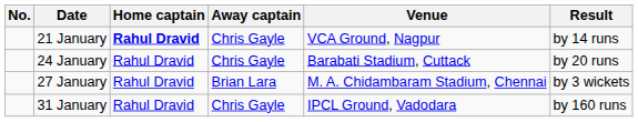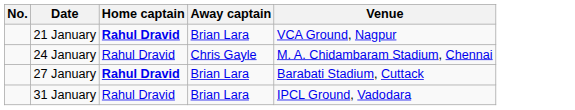- column: Result | by 14 runs | by 20 runs | by 3 wickets | by 160 runs
21 January | Away captain: Chris Gayle -> Brian Lara
24 January | Venue: Barabati Stadium, Cuttack -> M. A. Chidambaram Stadium, Chennai
27 January | Home captain: normal -> bold
27 January | Venue: M. A. Chidambaram Stadium, Chennai -> Barabati Stadium, Cuttack
31 January | Away captain: Chris Gayle -> Brian Lara
